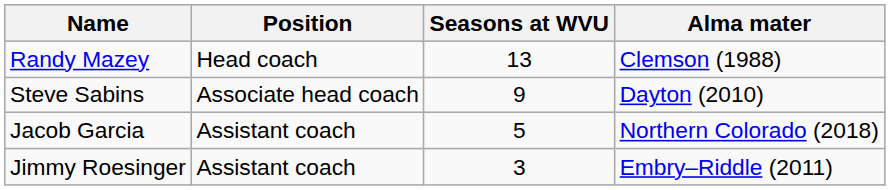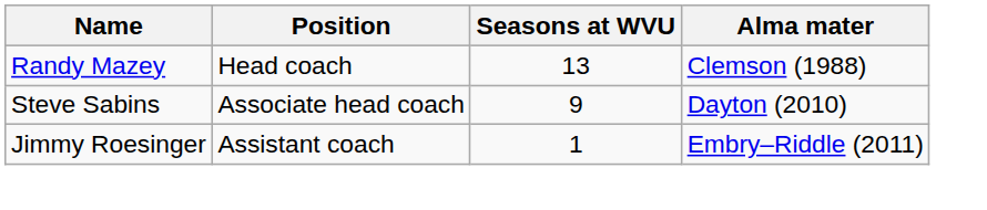- row: Jacob Garcia | Assistant coach | 5 | Northern Colorado (2018)
Jimmy Roesinger | Seasons at WVU: 3 -> 1
